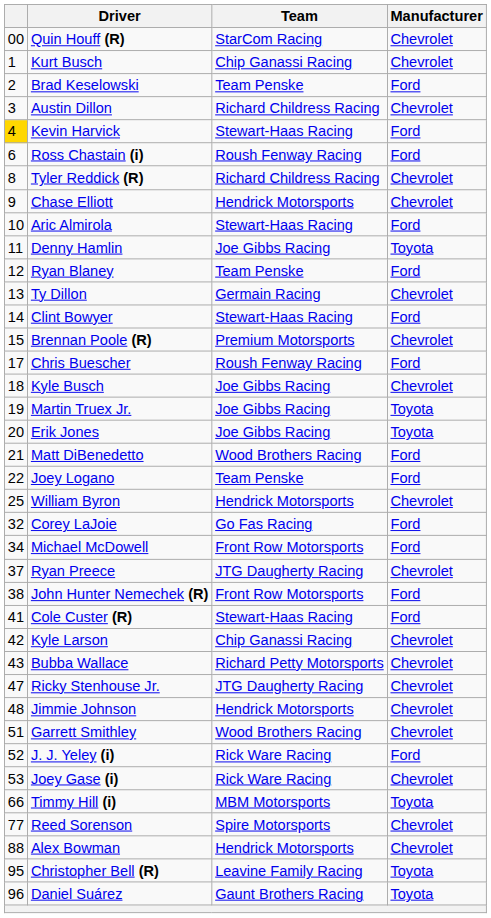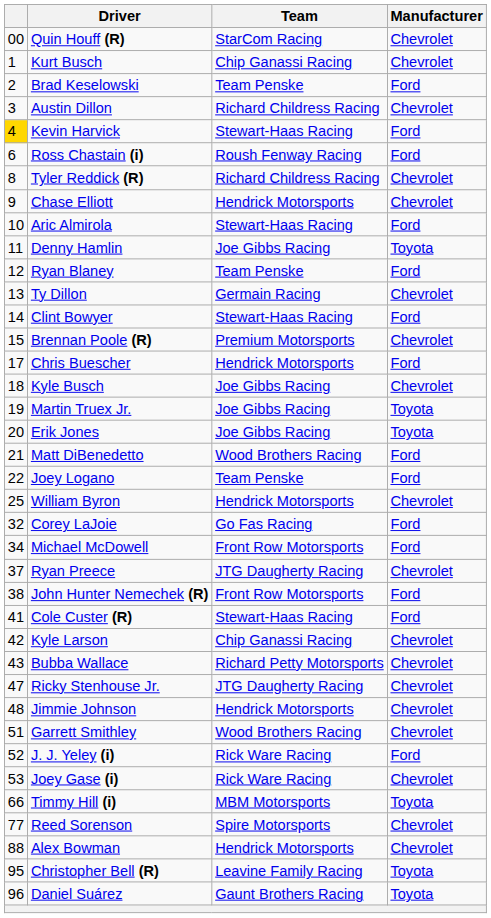Chris Buescher | Team: Roush Fenway Racing -> Hendrick Motorsports
